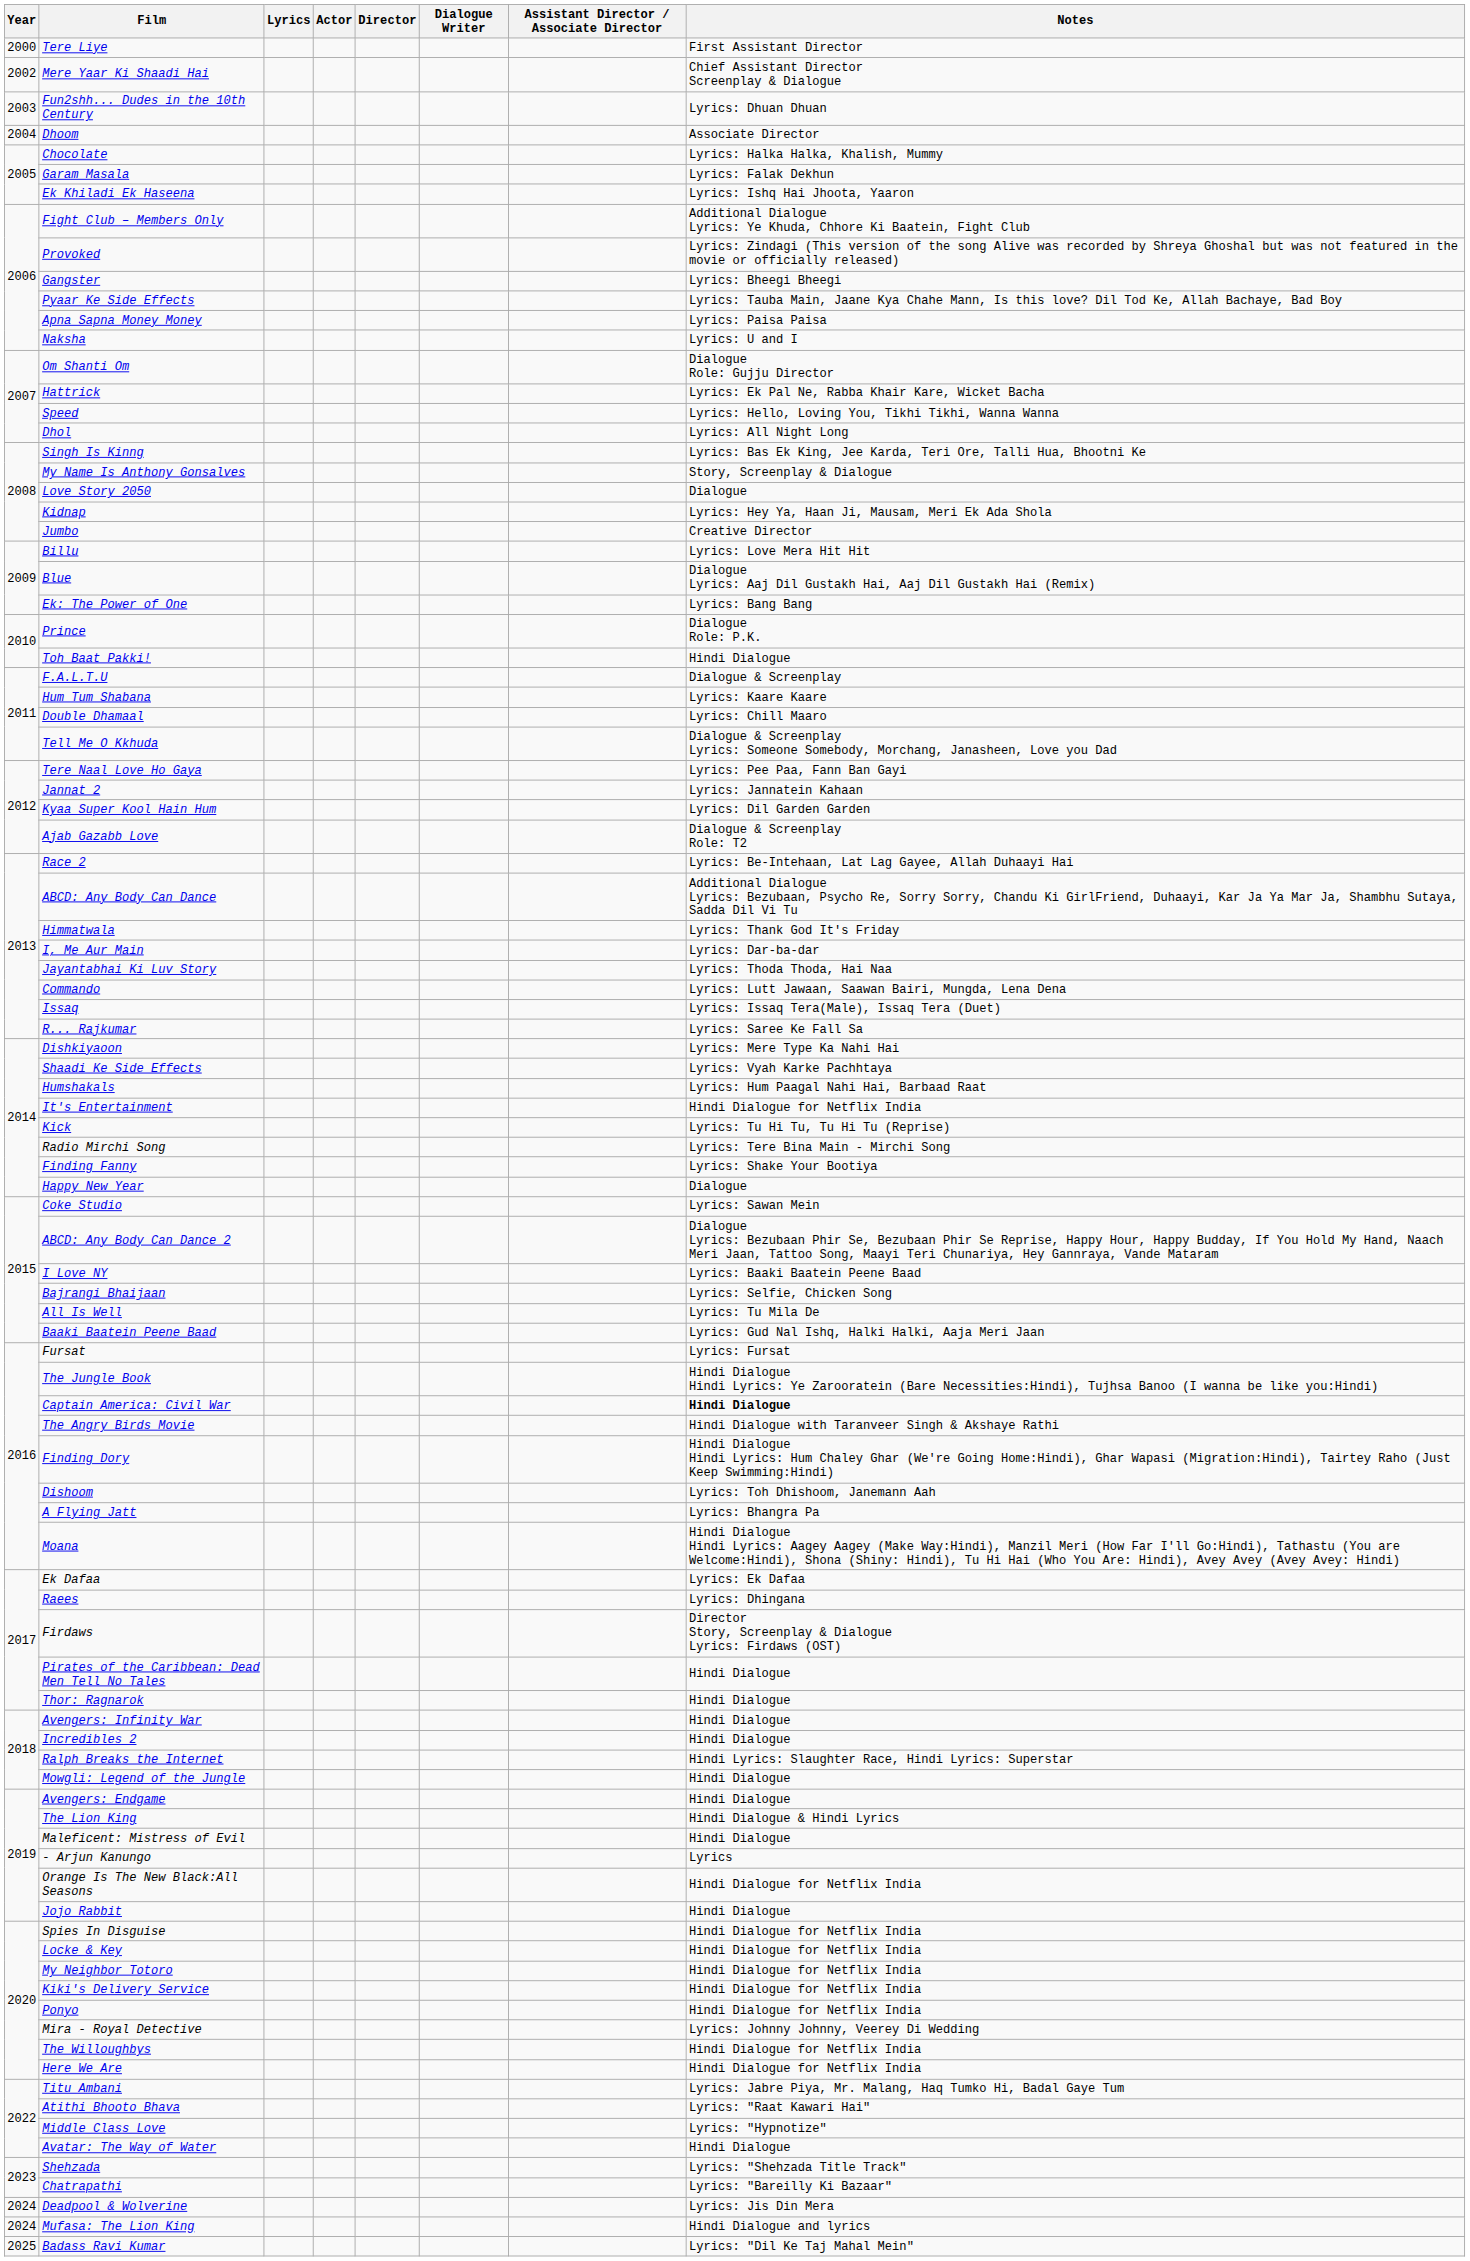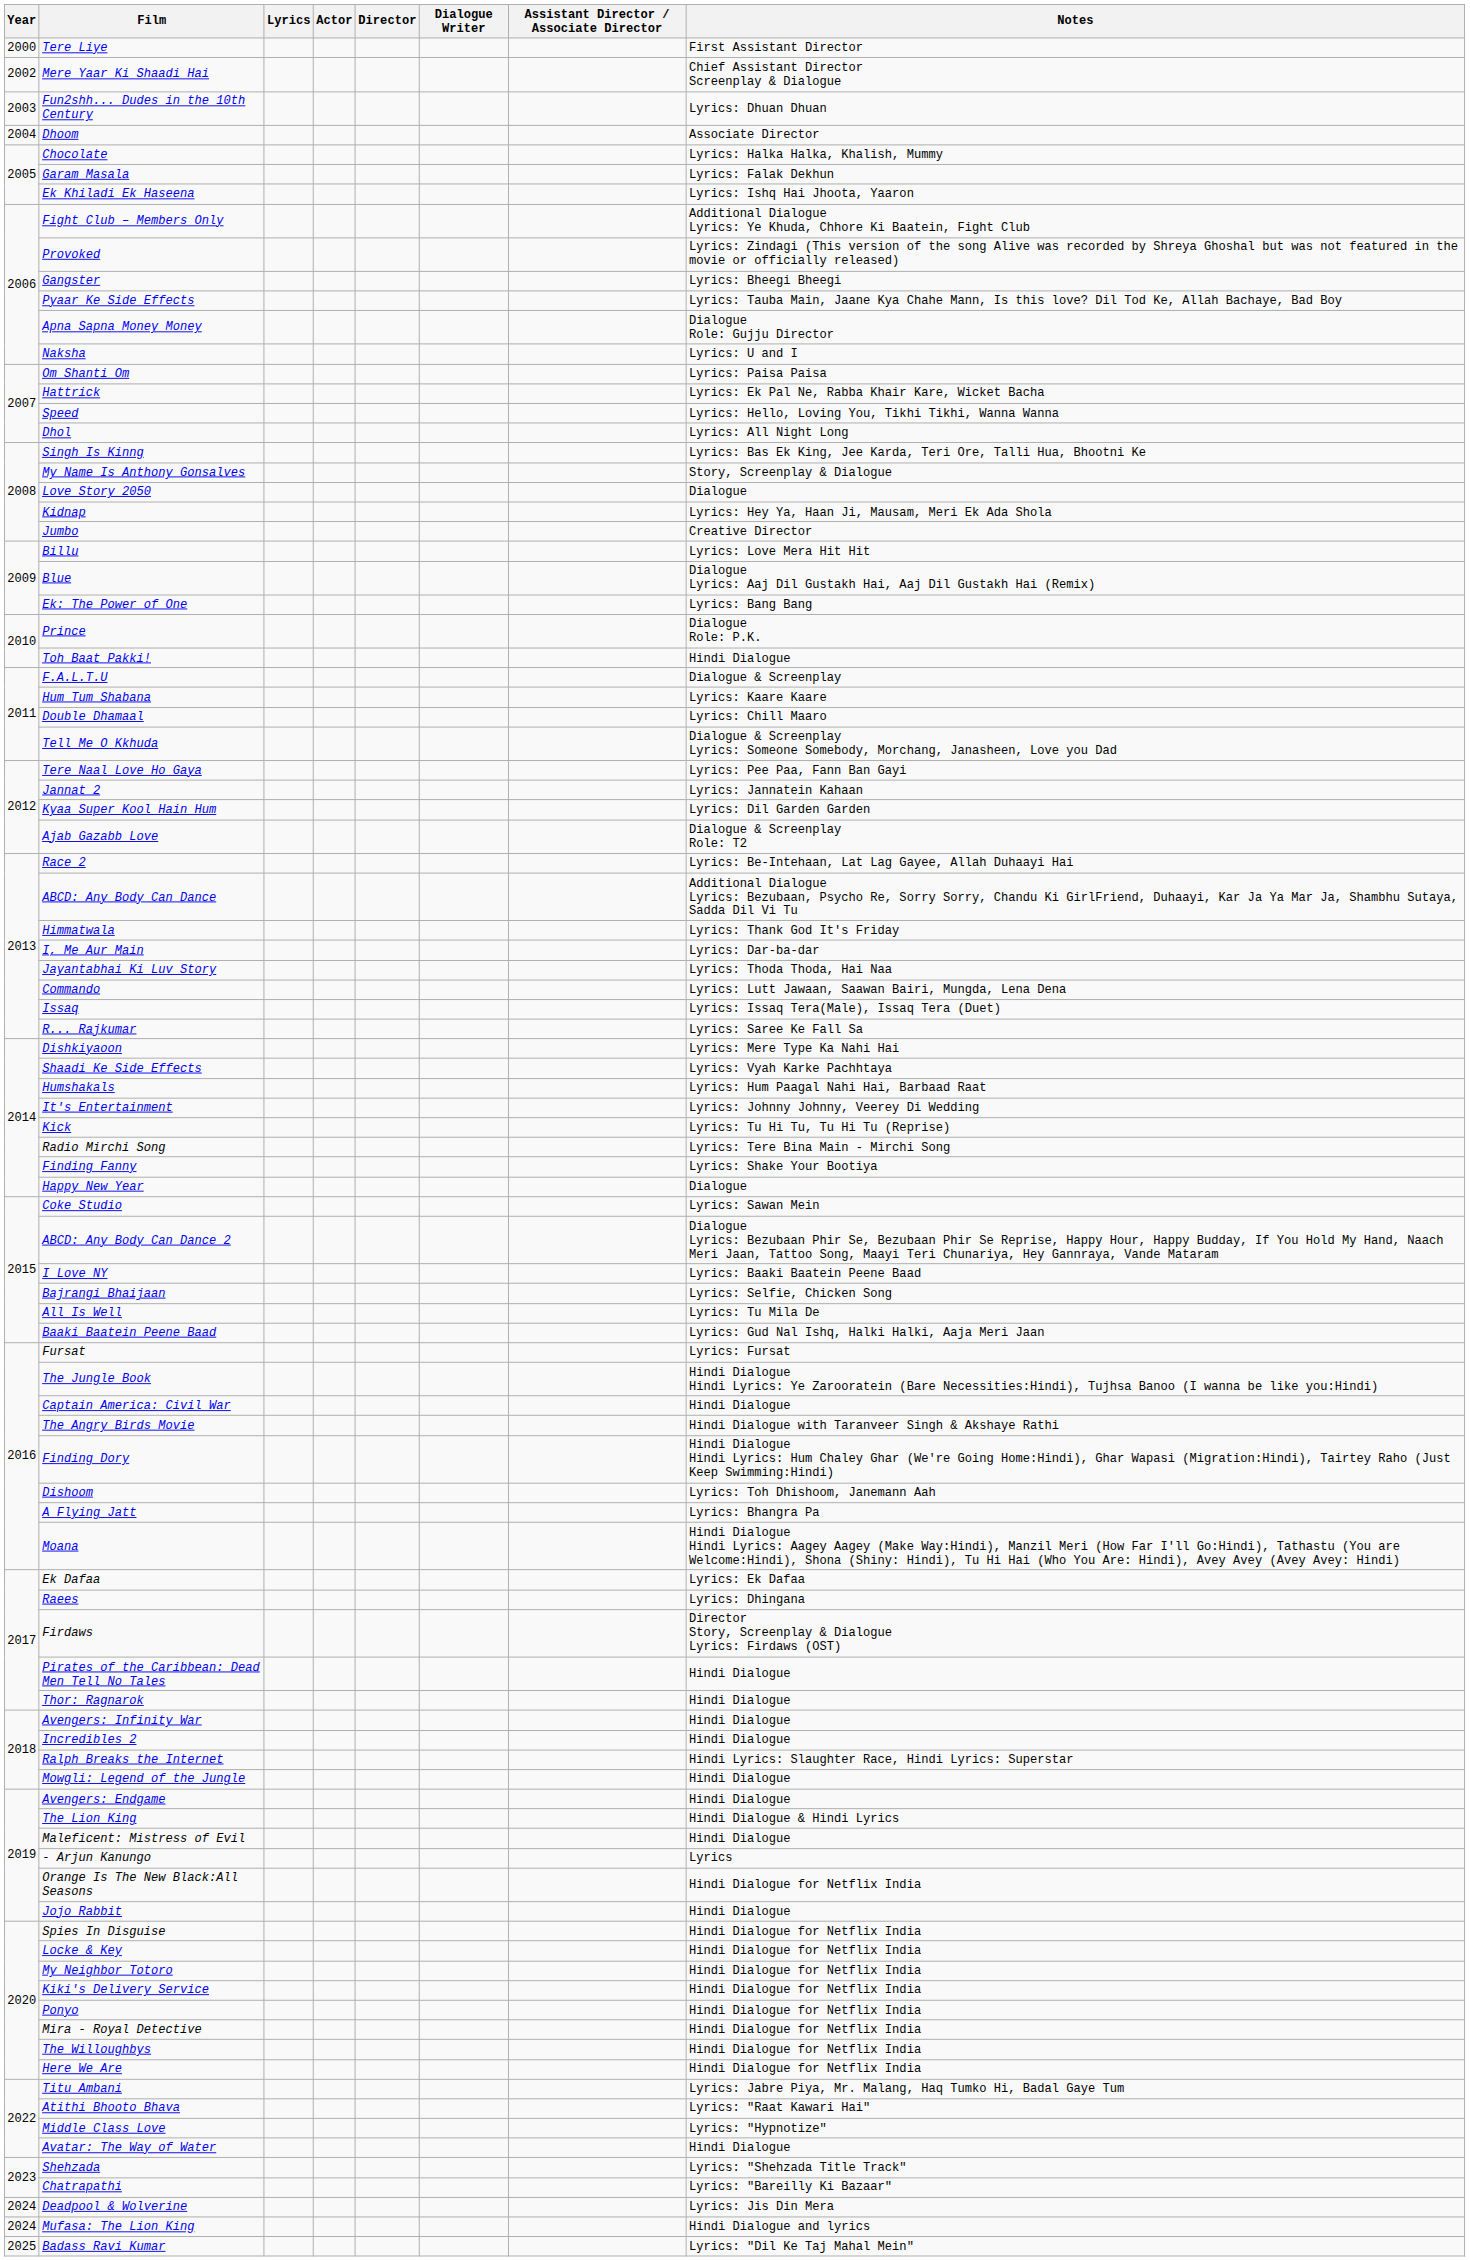Apna Sapna Money Money | Notes: Lyrics: Paisa Paisa -> Dialogue Role: Gujju Director
Om Shanti Om | Notes: Dialogue Role: Gujju Director -> Lyrics: Paisa Paisa
It's Entertainment | Notes: Hindi Dialogue for Netflix India -> Lyrics: Johnny Johnny, Veerey Di Wedding
Captain America: Civil War | Notes: bold -> normal
Mira - Royal Detective | Notes: Lyrics: Johnny Johnny, Veerey Di Wedding -> Hindi Dialogue for Netflix India
